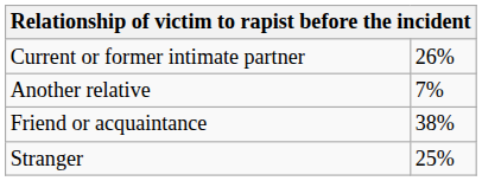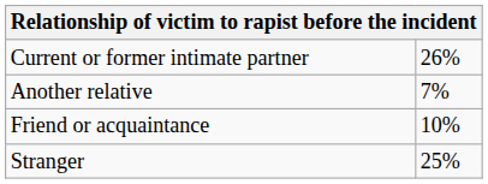Friend or acquaintance | column 2: 38% -> 10%
